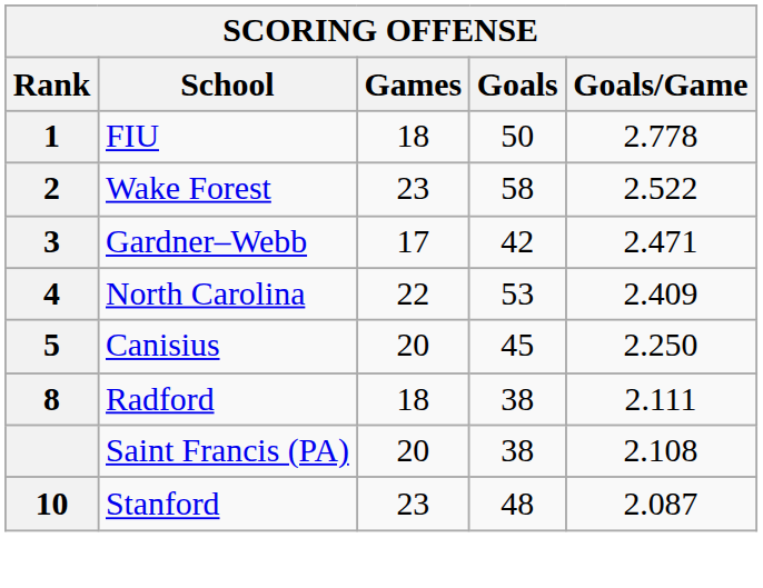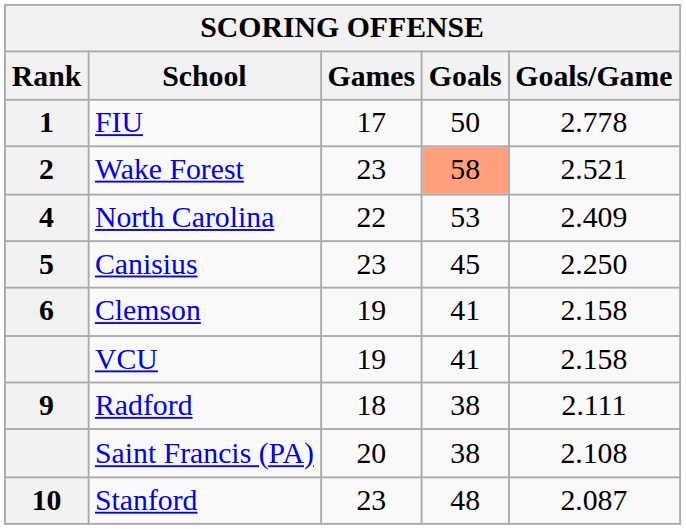FIU | Games: 18 -> 17
Wake Forest | Goals: no background -> lightsalmon background
Wake Forest | Goals/Game: 2.522 -> 2.521
- row: 3 | Gardner–Webb | 17 | 42 | 2.471
Canisius | Games: 20 -> 23
+ row: 6 | Clemson | 19 | 41 | 2.158
+ row: VCU | 19 | 41 | 2.158
Radford | Rank: 8 -> 9
